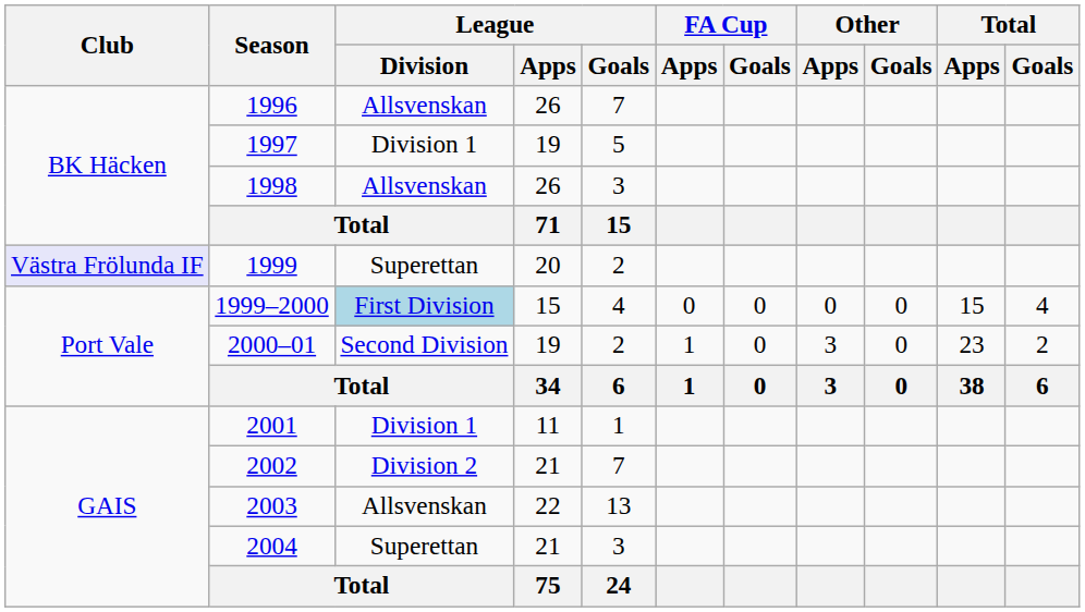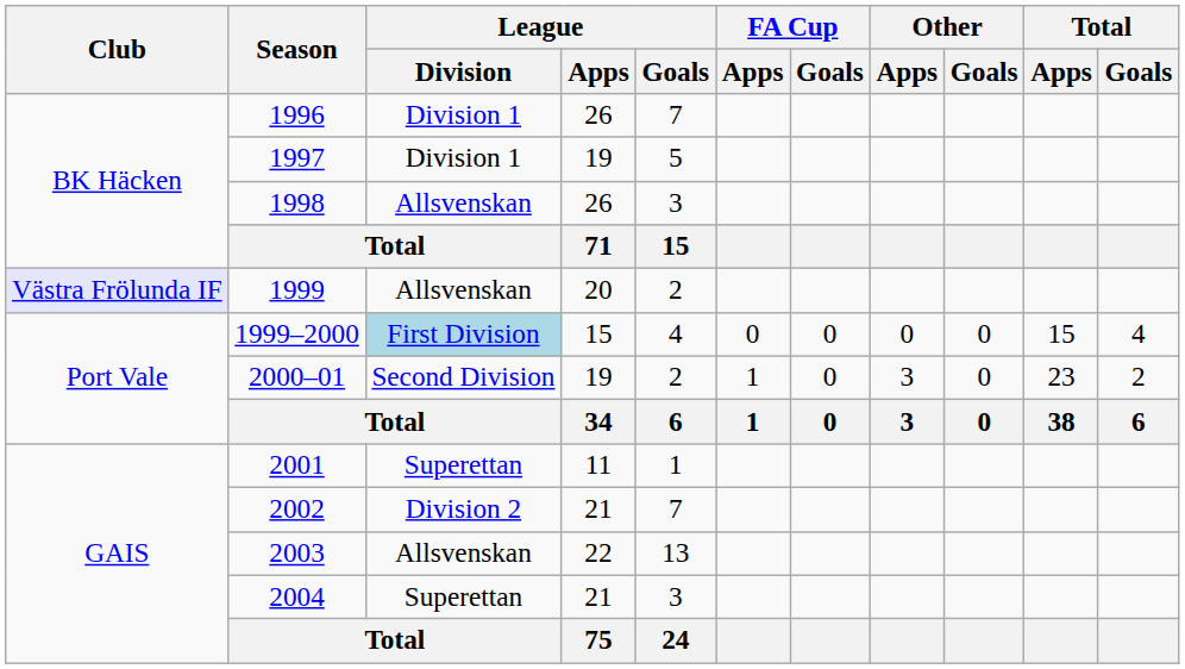1996 | League / Division: Allsvenskan -> Division 1
1999 | League / Division: Superettan -> Allsvenskan
2001 | League / Division: Division 1 -> Superettan
